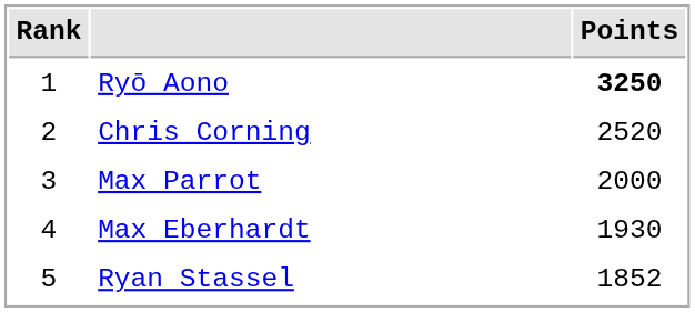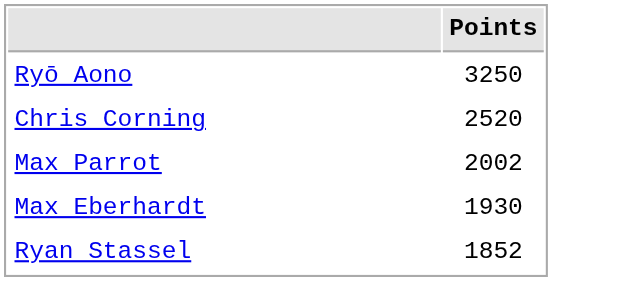- column: Rank | 1 | 2 | 3 | 4 | 5
Ryō Aono | Points: bold -> normal
Max Parrot | Points: 2000 -> 2002
